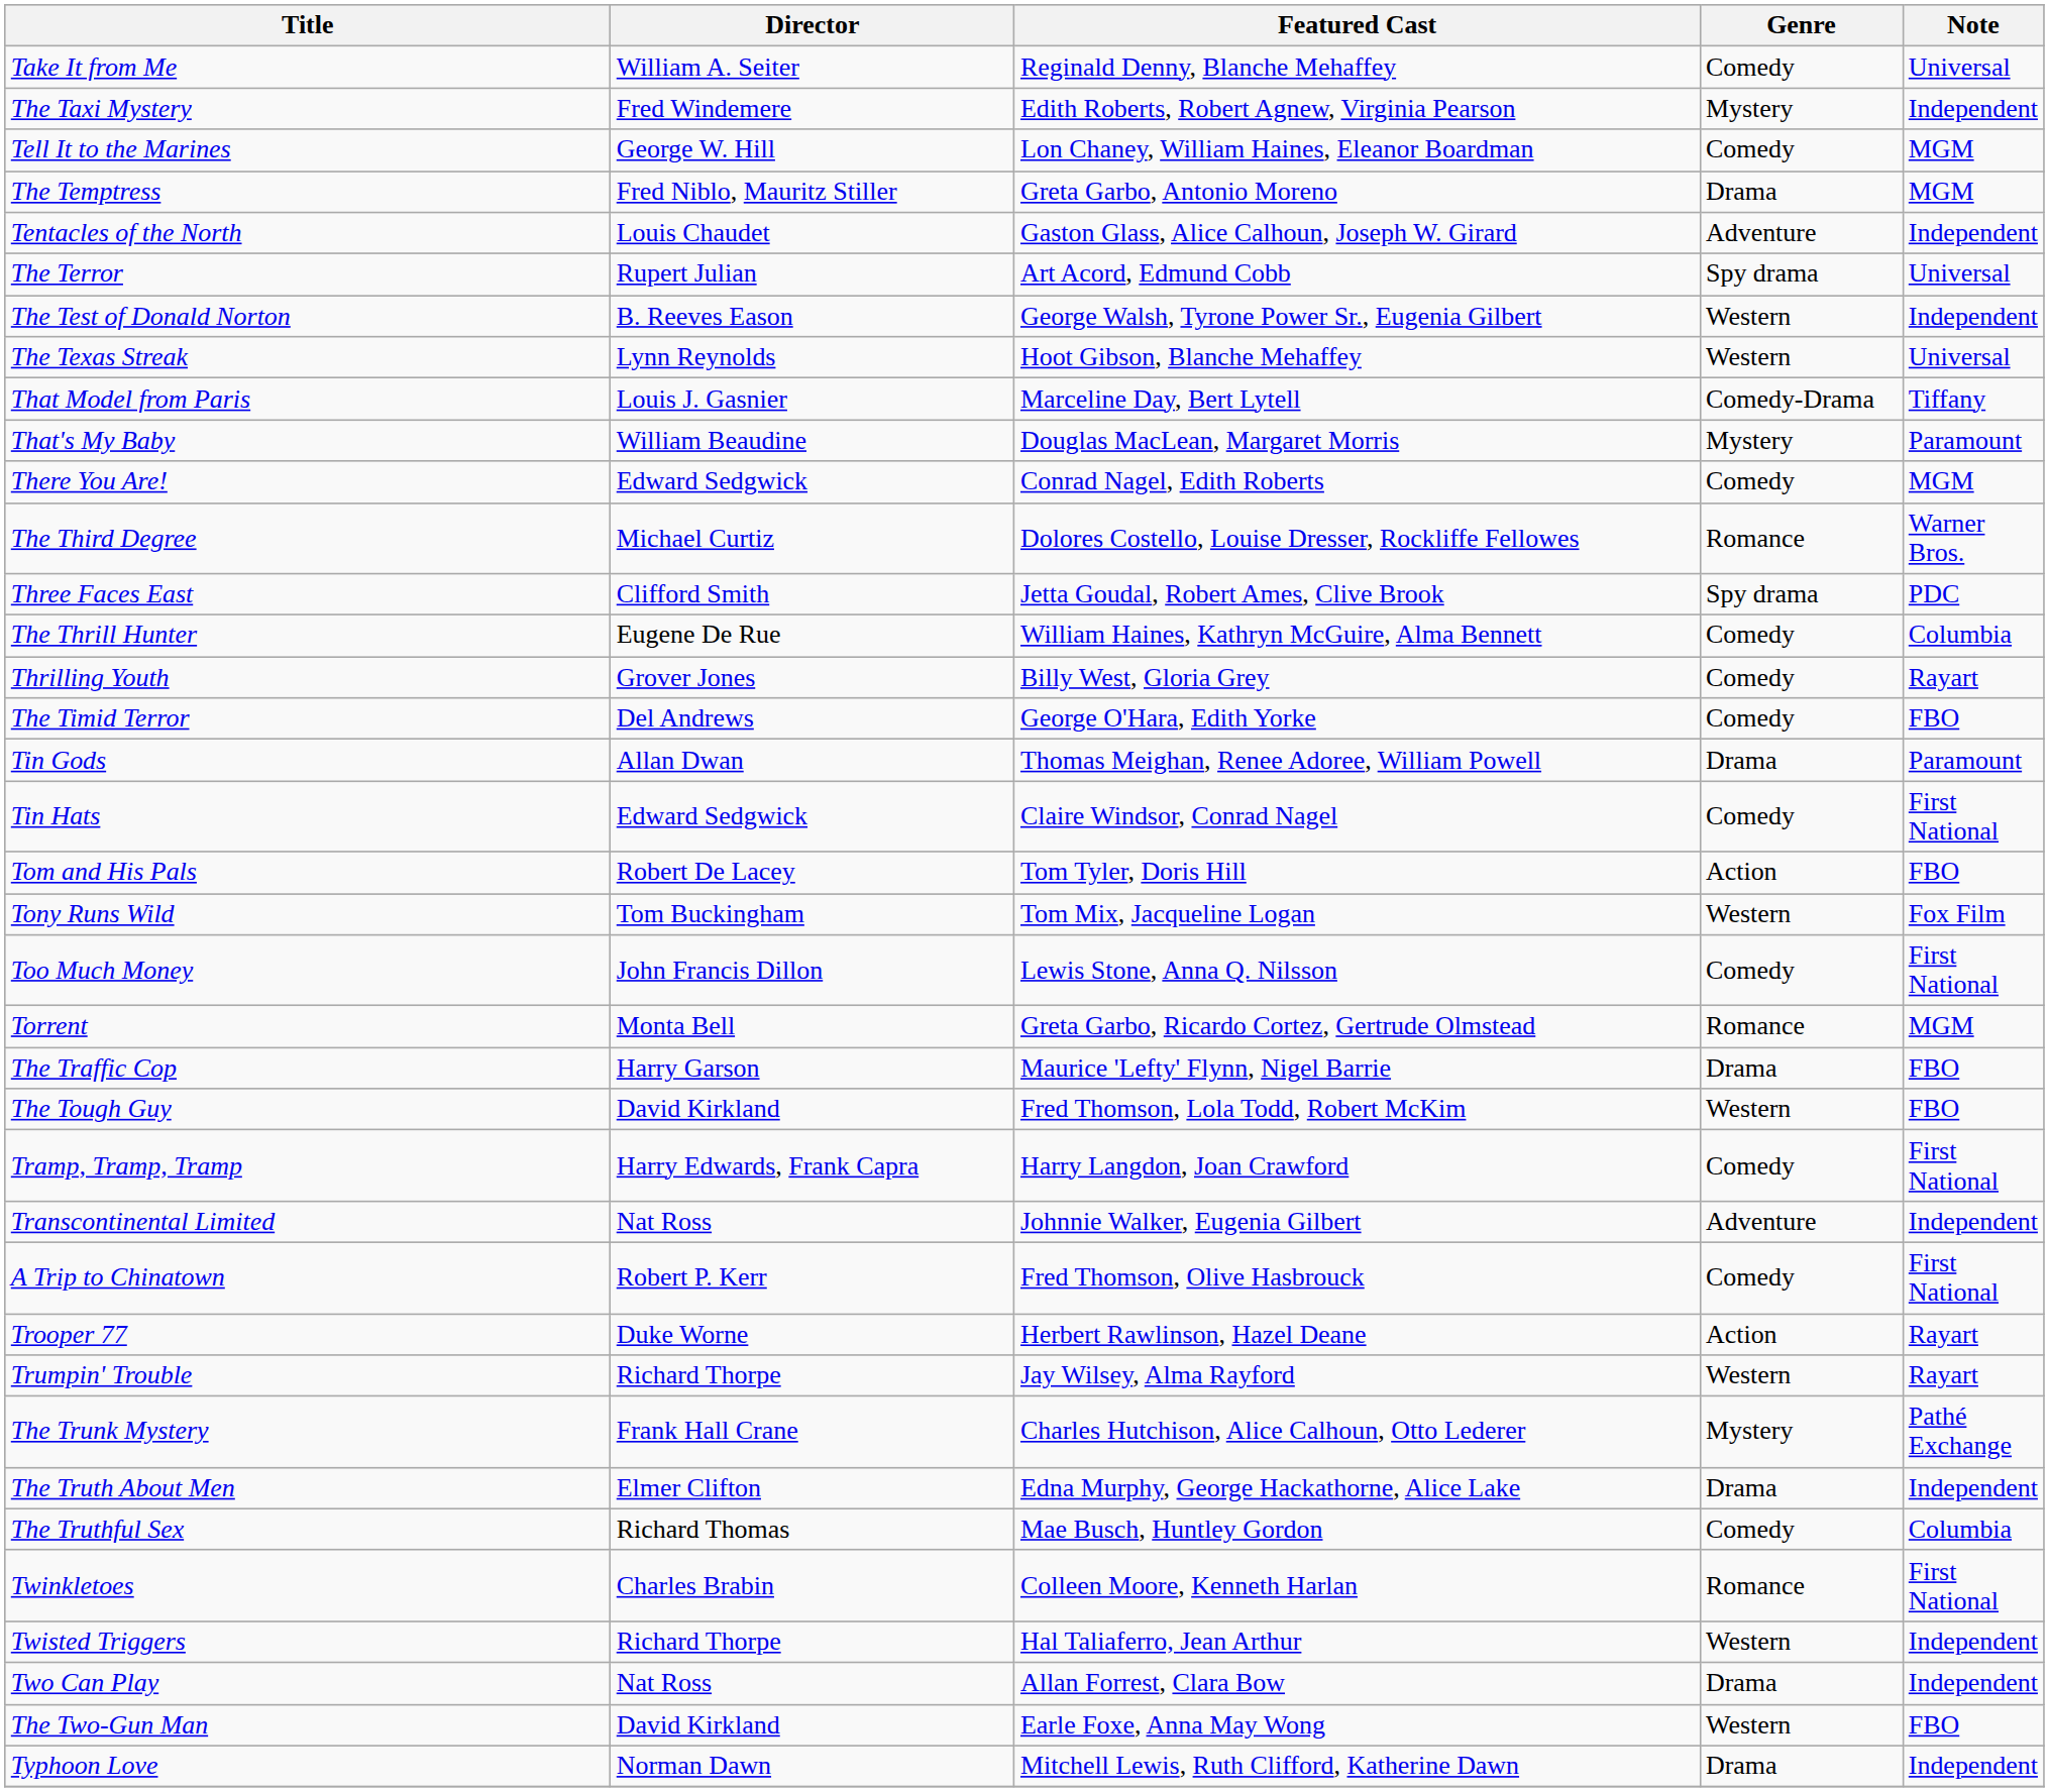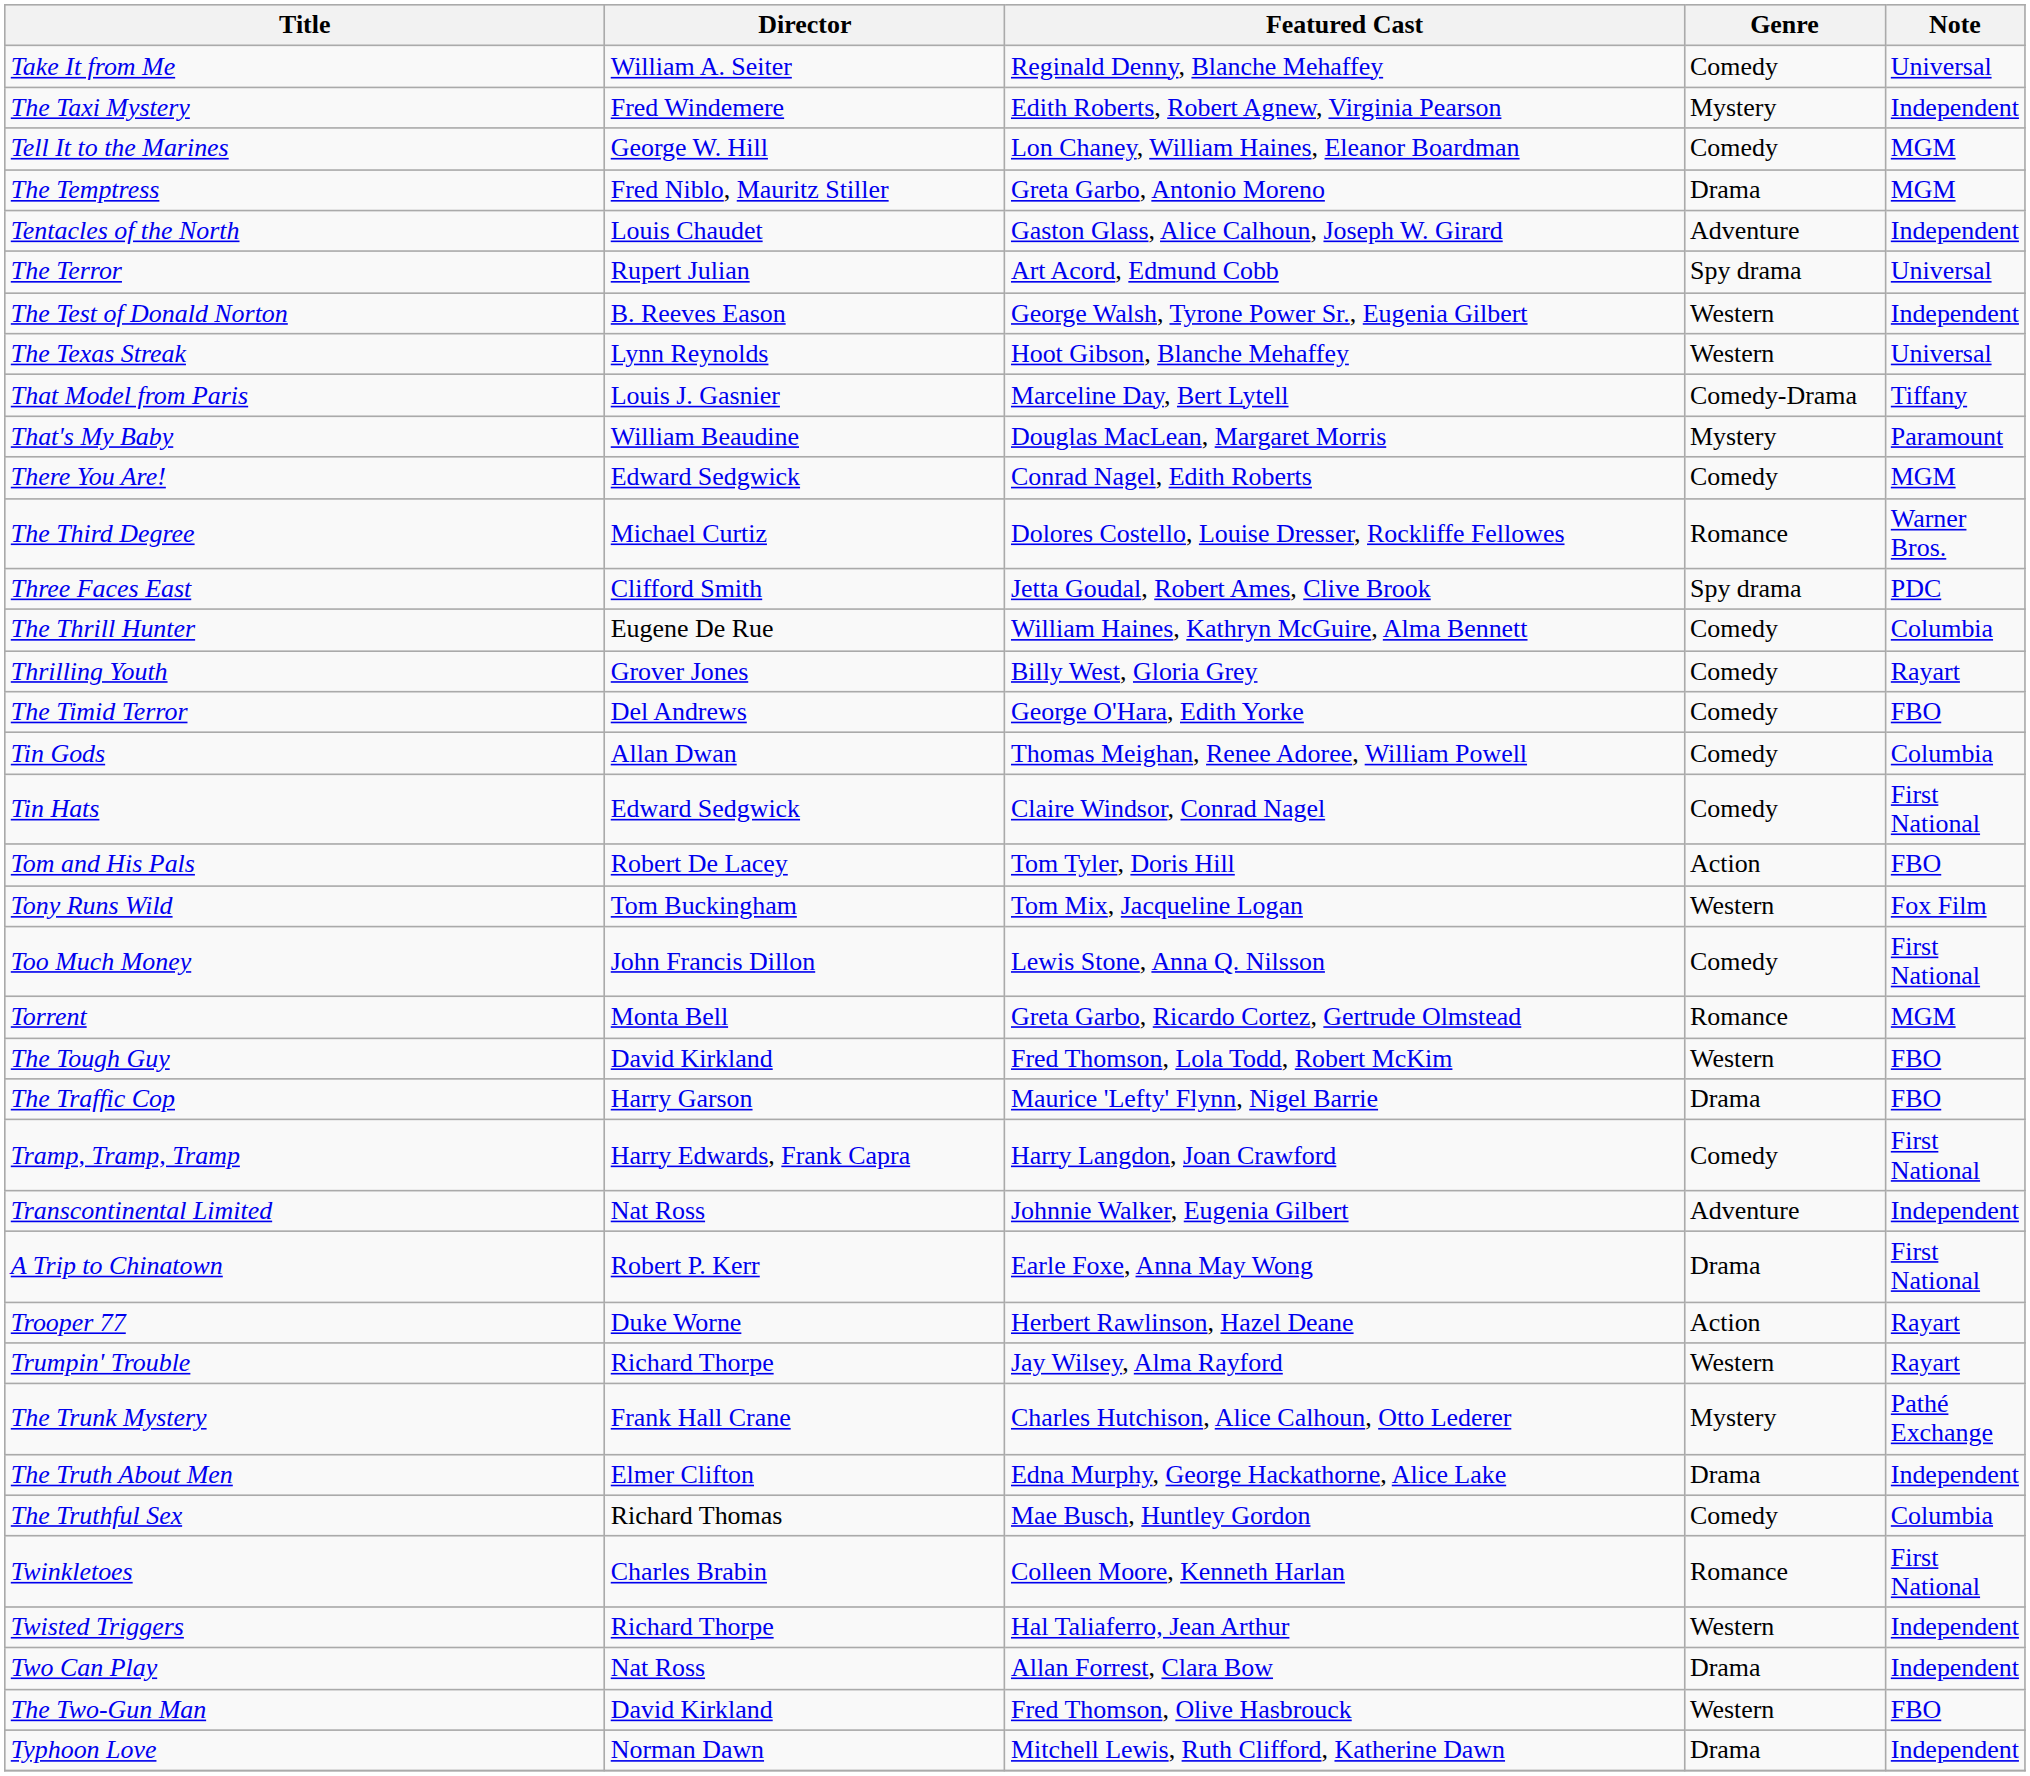Tin Gods | Genre: Drama -> Comedy
Tin Gods | Note: Paramount -> Columbia
rows swapped: The Tough Guy <-> The Traffic Cop
A Trip to Chinatown | Featured Cast: Fred Thomson, Olive Hasbrouck -> Earle Foxe, Anna May Wong
A Trip to Chinatown | Genre: Comedy -> Drama
The Two-Gun Man | Featured Cast: Earle Foxe, Anna May Wong -> Fred Thomson, Olive Hasbrouck
